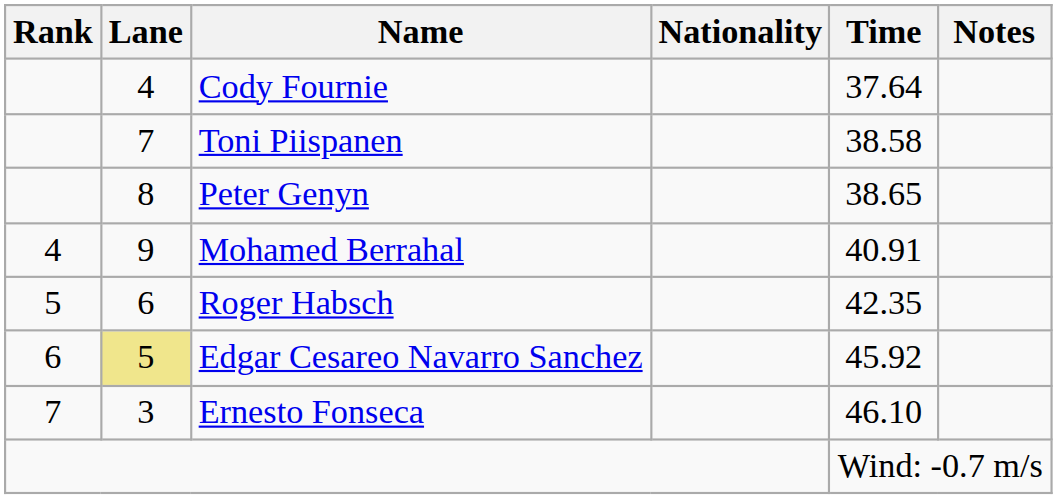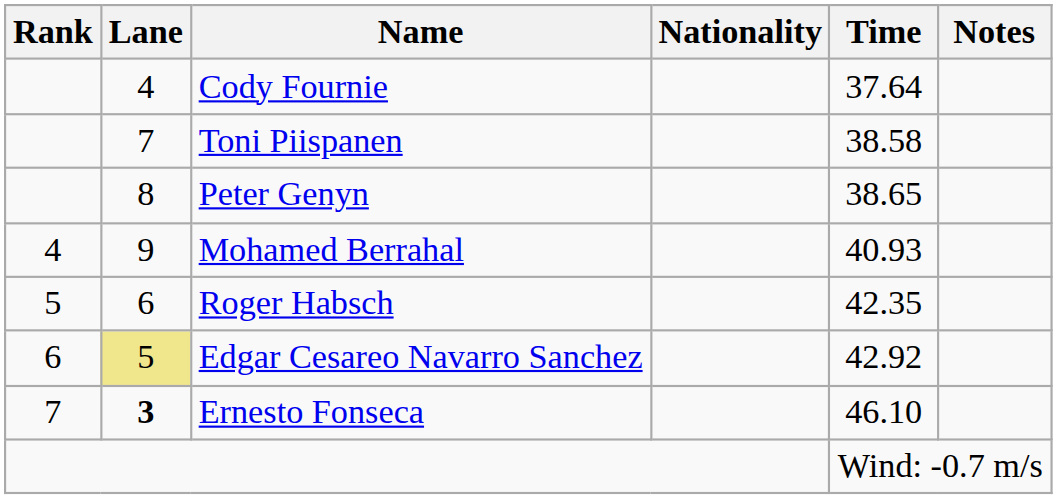Mohamed Berrahal | Time: 40.91 -> 40.93
Edgar Cesareo Navarro Sanchez | Time: 45.92 -> 42.92
Ernesto Fonseca | Lane: normal -> bold
